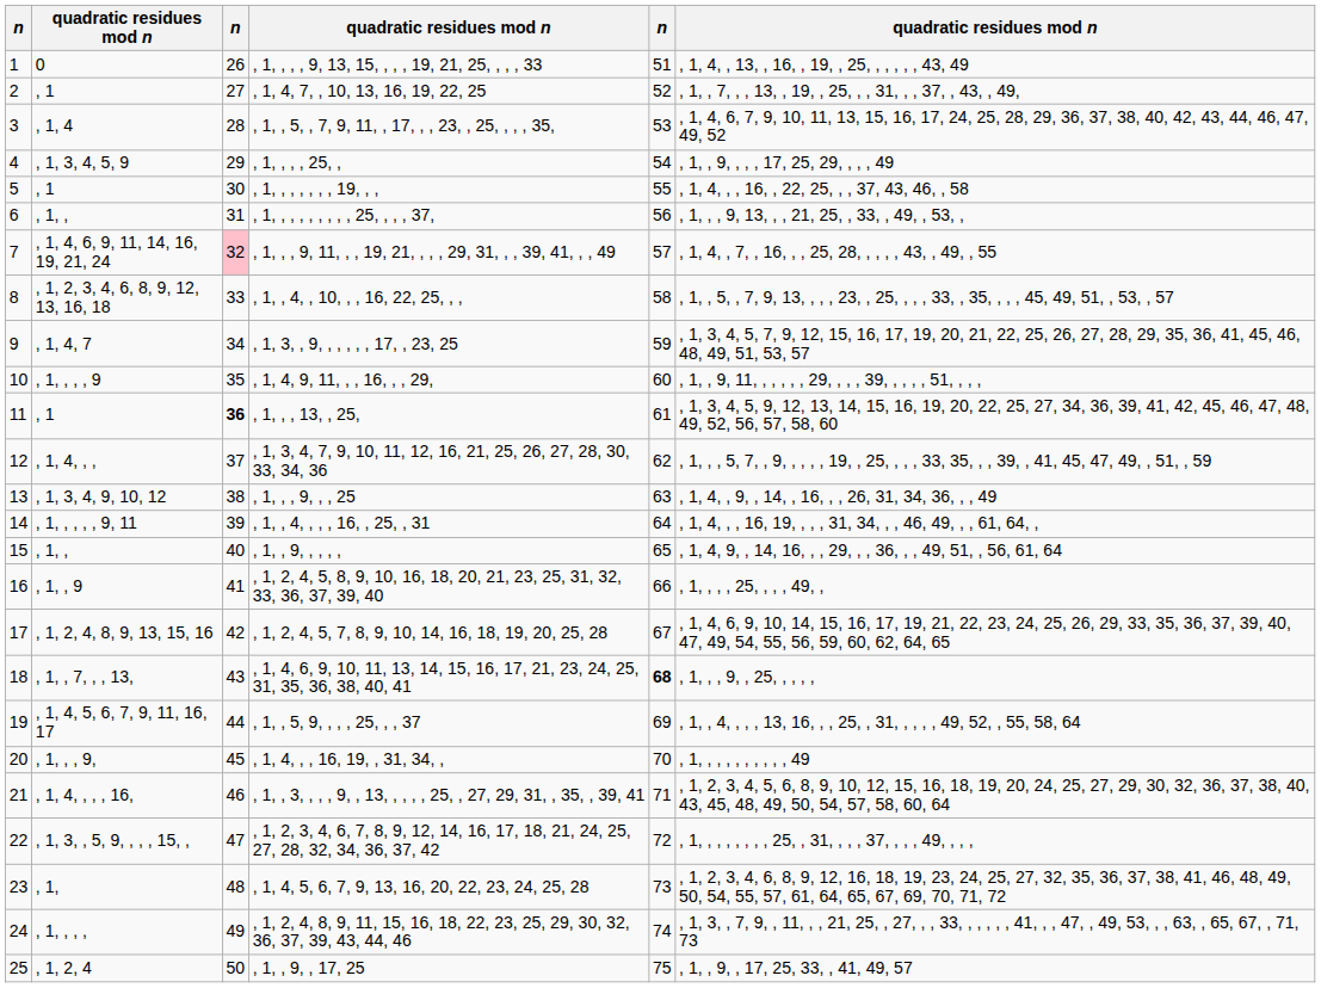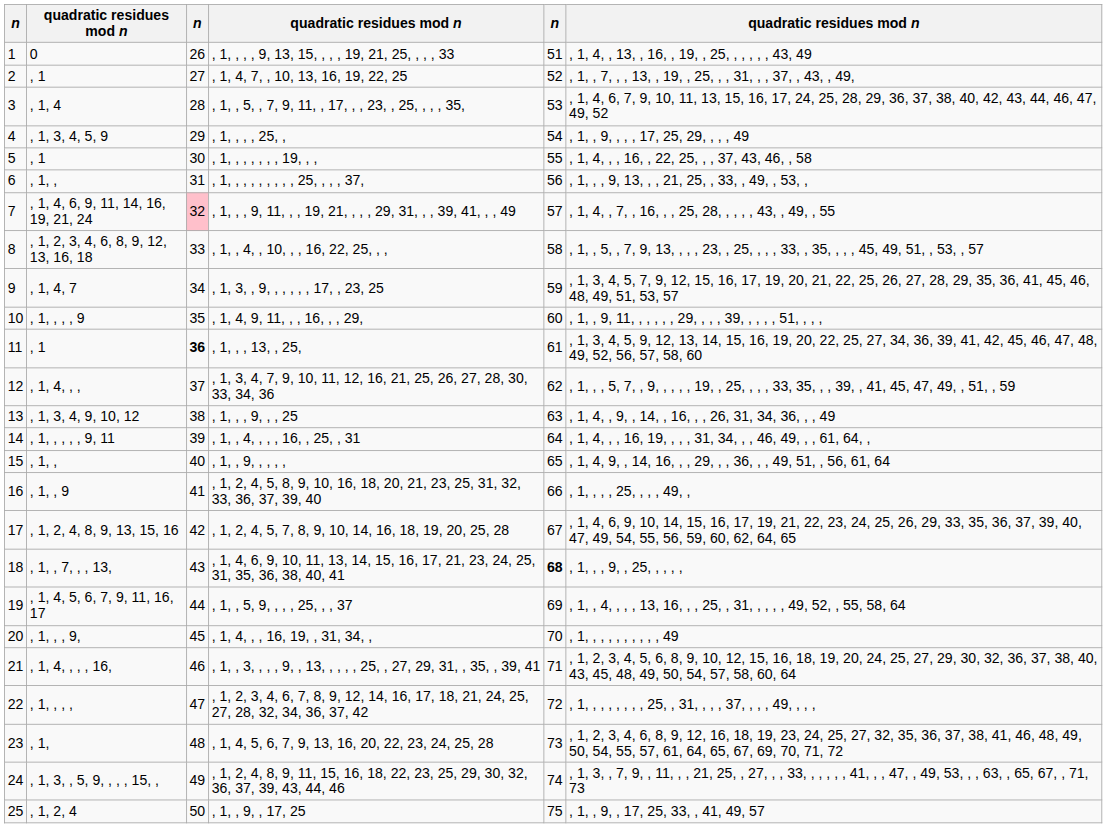22 | column 2: , 1, 3, , 5, 9, , , , 15, , -> , 1, , , ,
24 | column 2: , 1, , , , -> , 1, 3, , 5, 9, , , , 15, ,
